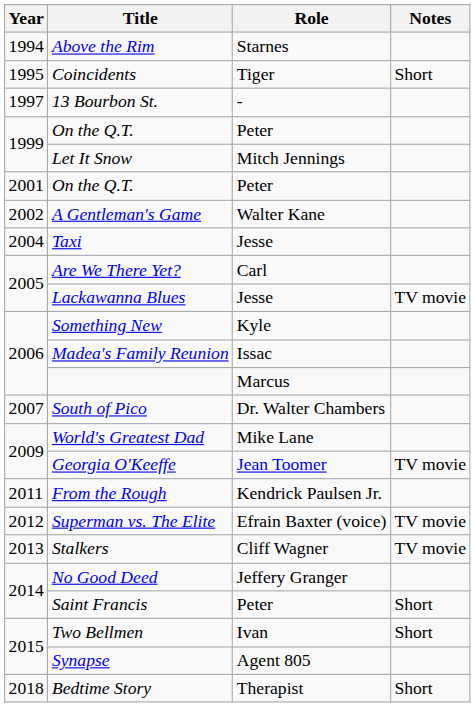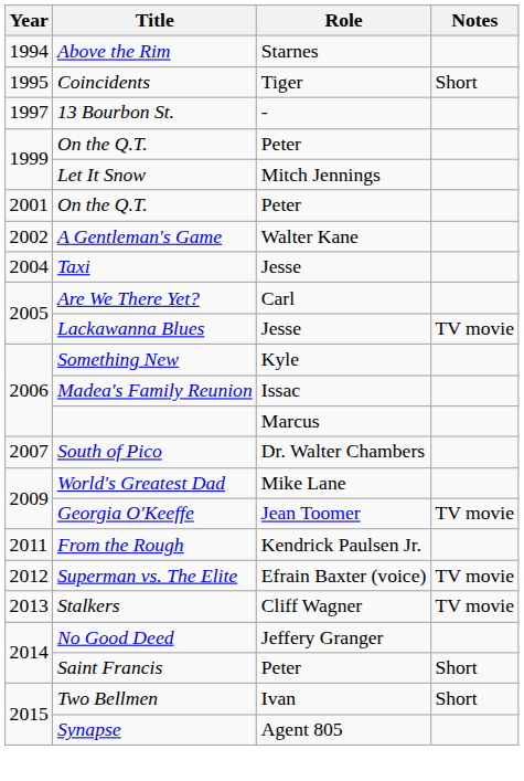- row: 2018 | Bedtime Story | Therapist | Short
